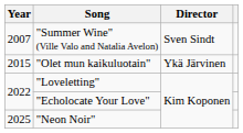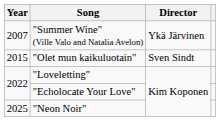"Summer Wine" (Ville Valo and Natalia Avelon) | Director: Sven Sindt -> Ykä Järvinen
"Olet mun kaikuluotain" | Director: Ykä Järvinen -> Sven Sindt
